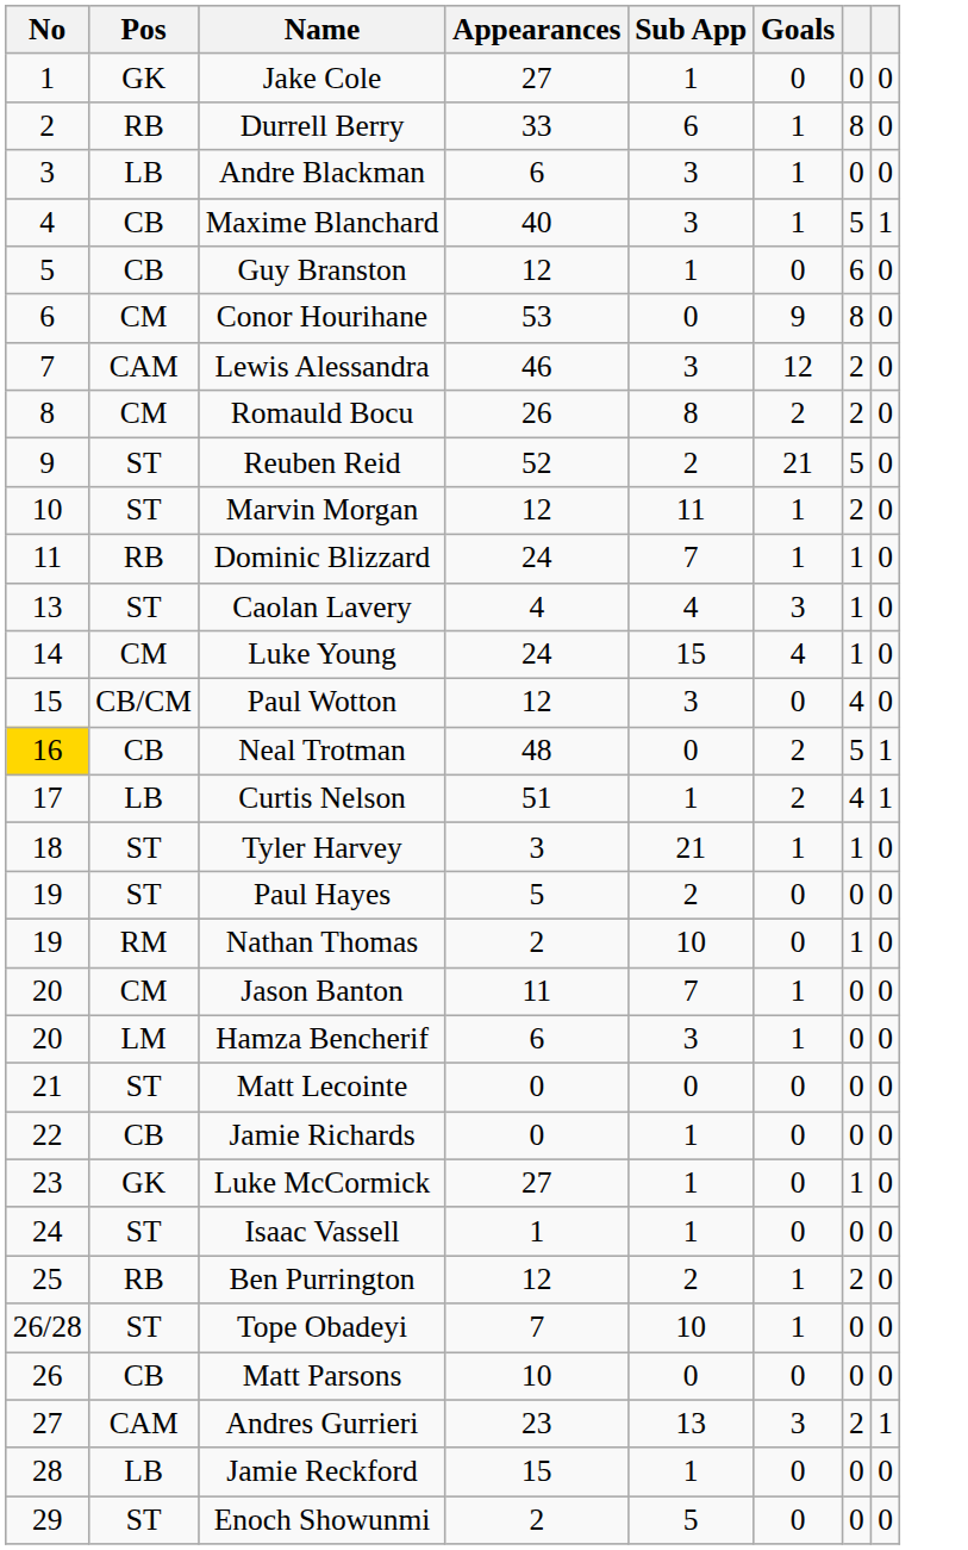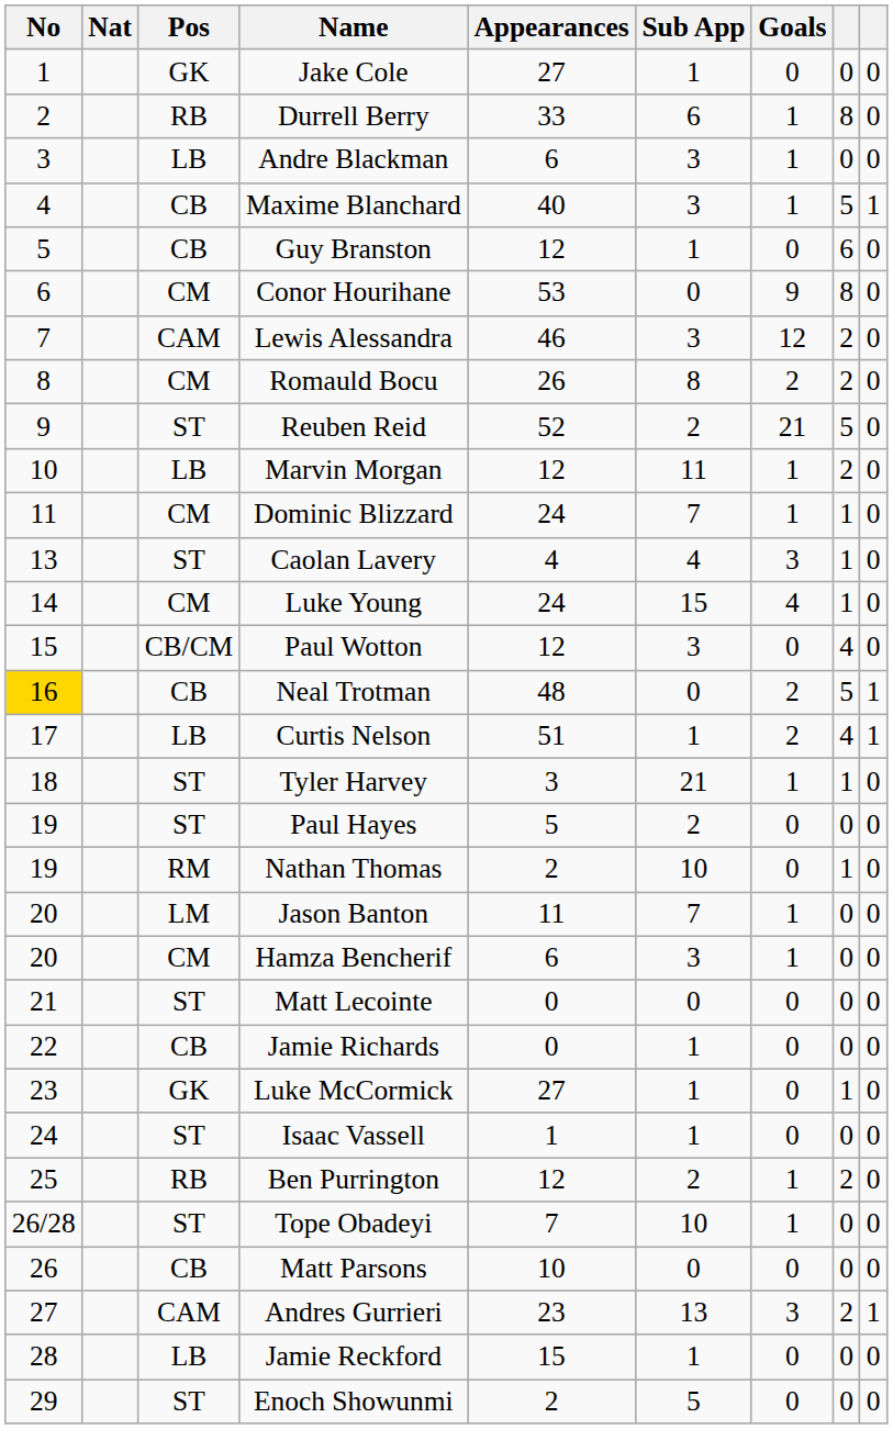+ column: Nat
Marvin Morgan | Pos: ST -> LB
Dominic Blizzard | Pos: RB -> CM
Jason Banton | Pos: CM -> LM
Hamza Bencherif | Pos: LM -> CM
